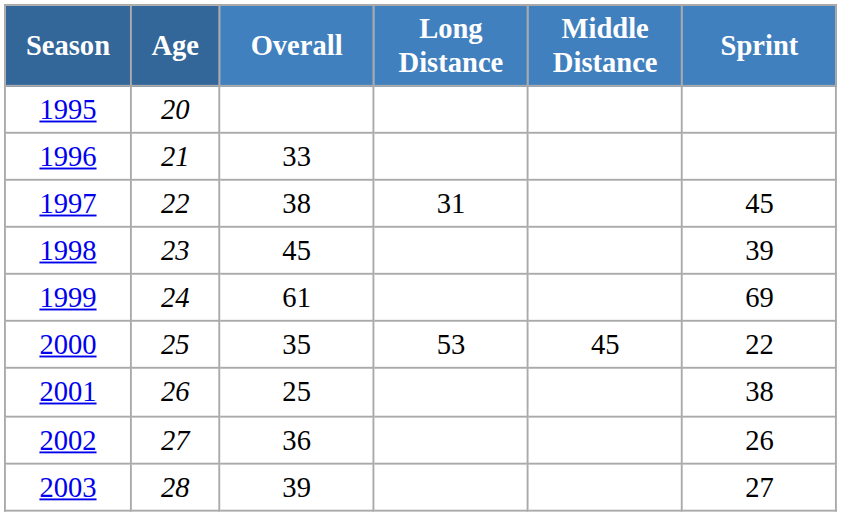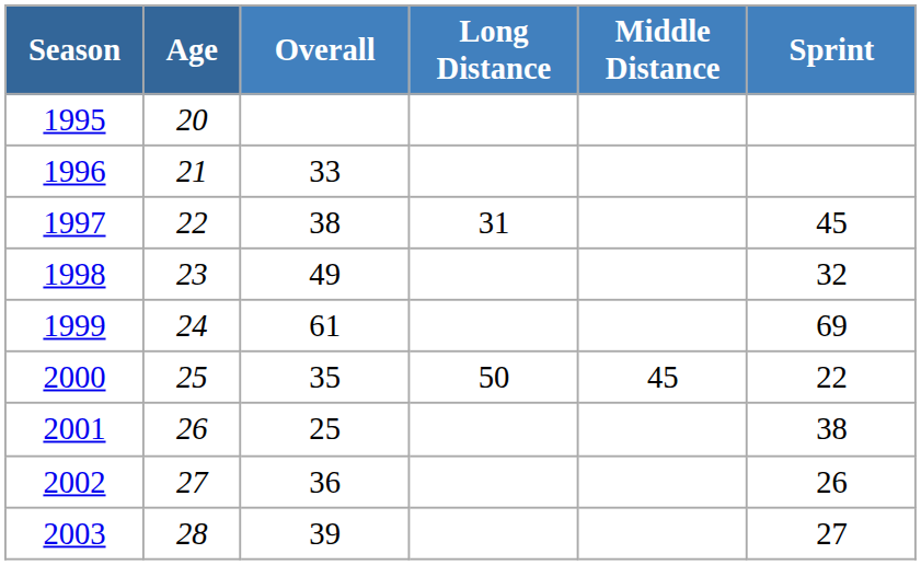1998 | Overall: 45 -> 49
1998 | Sprint: 39 -> 32
2000 | Long Distance: 53 -> 50
